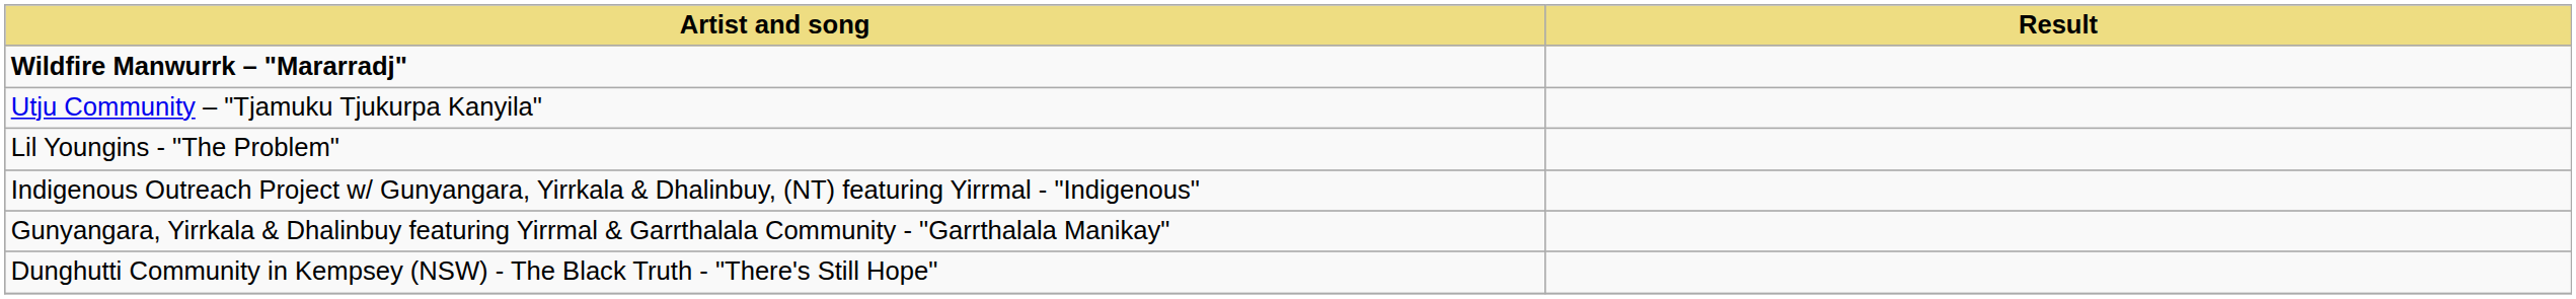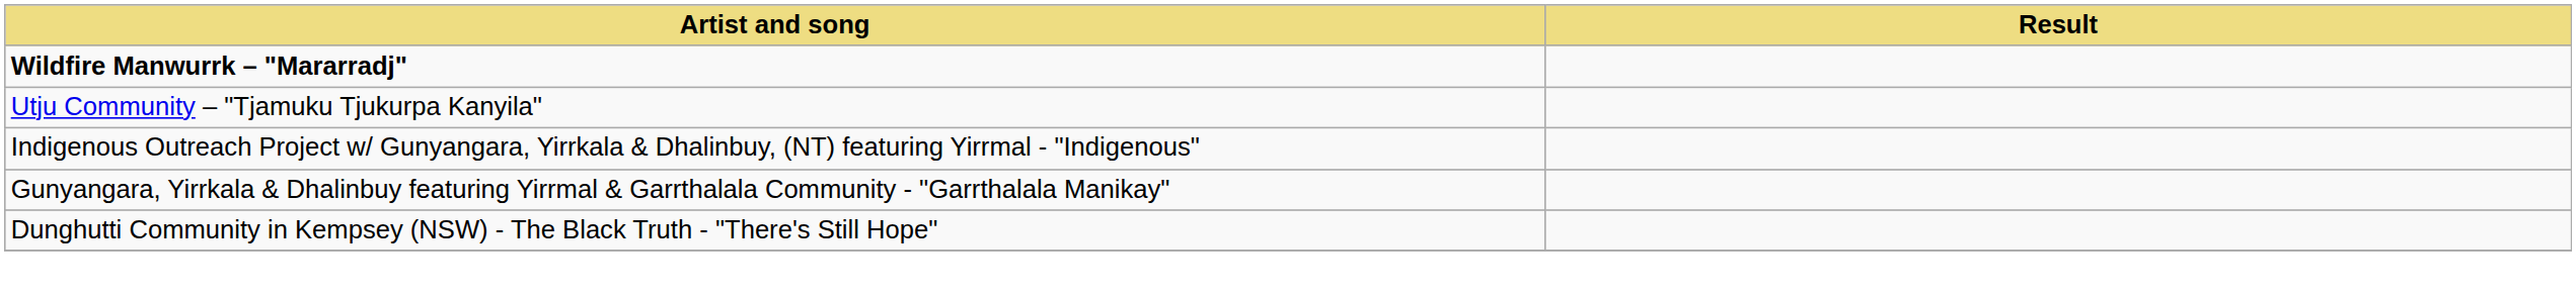- row: Lil Youngins - "The Problem"
